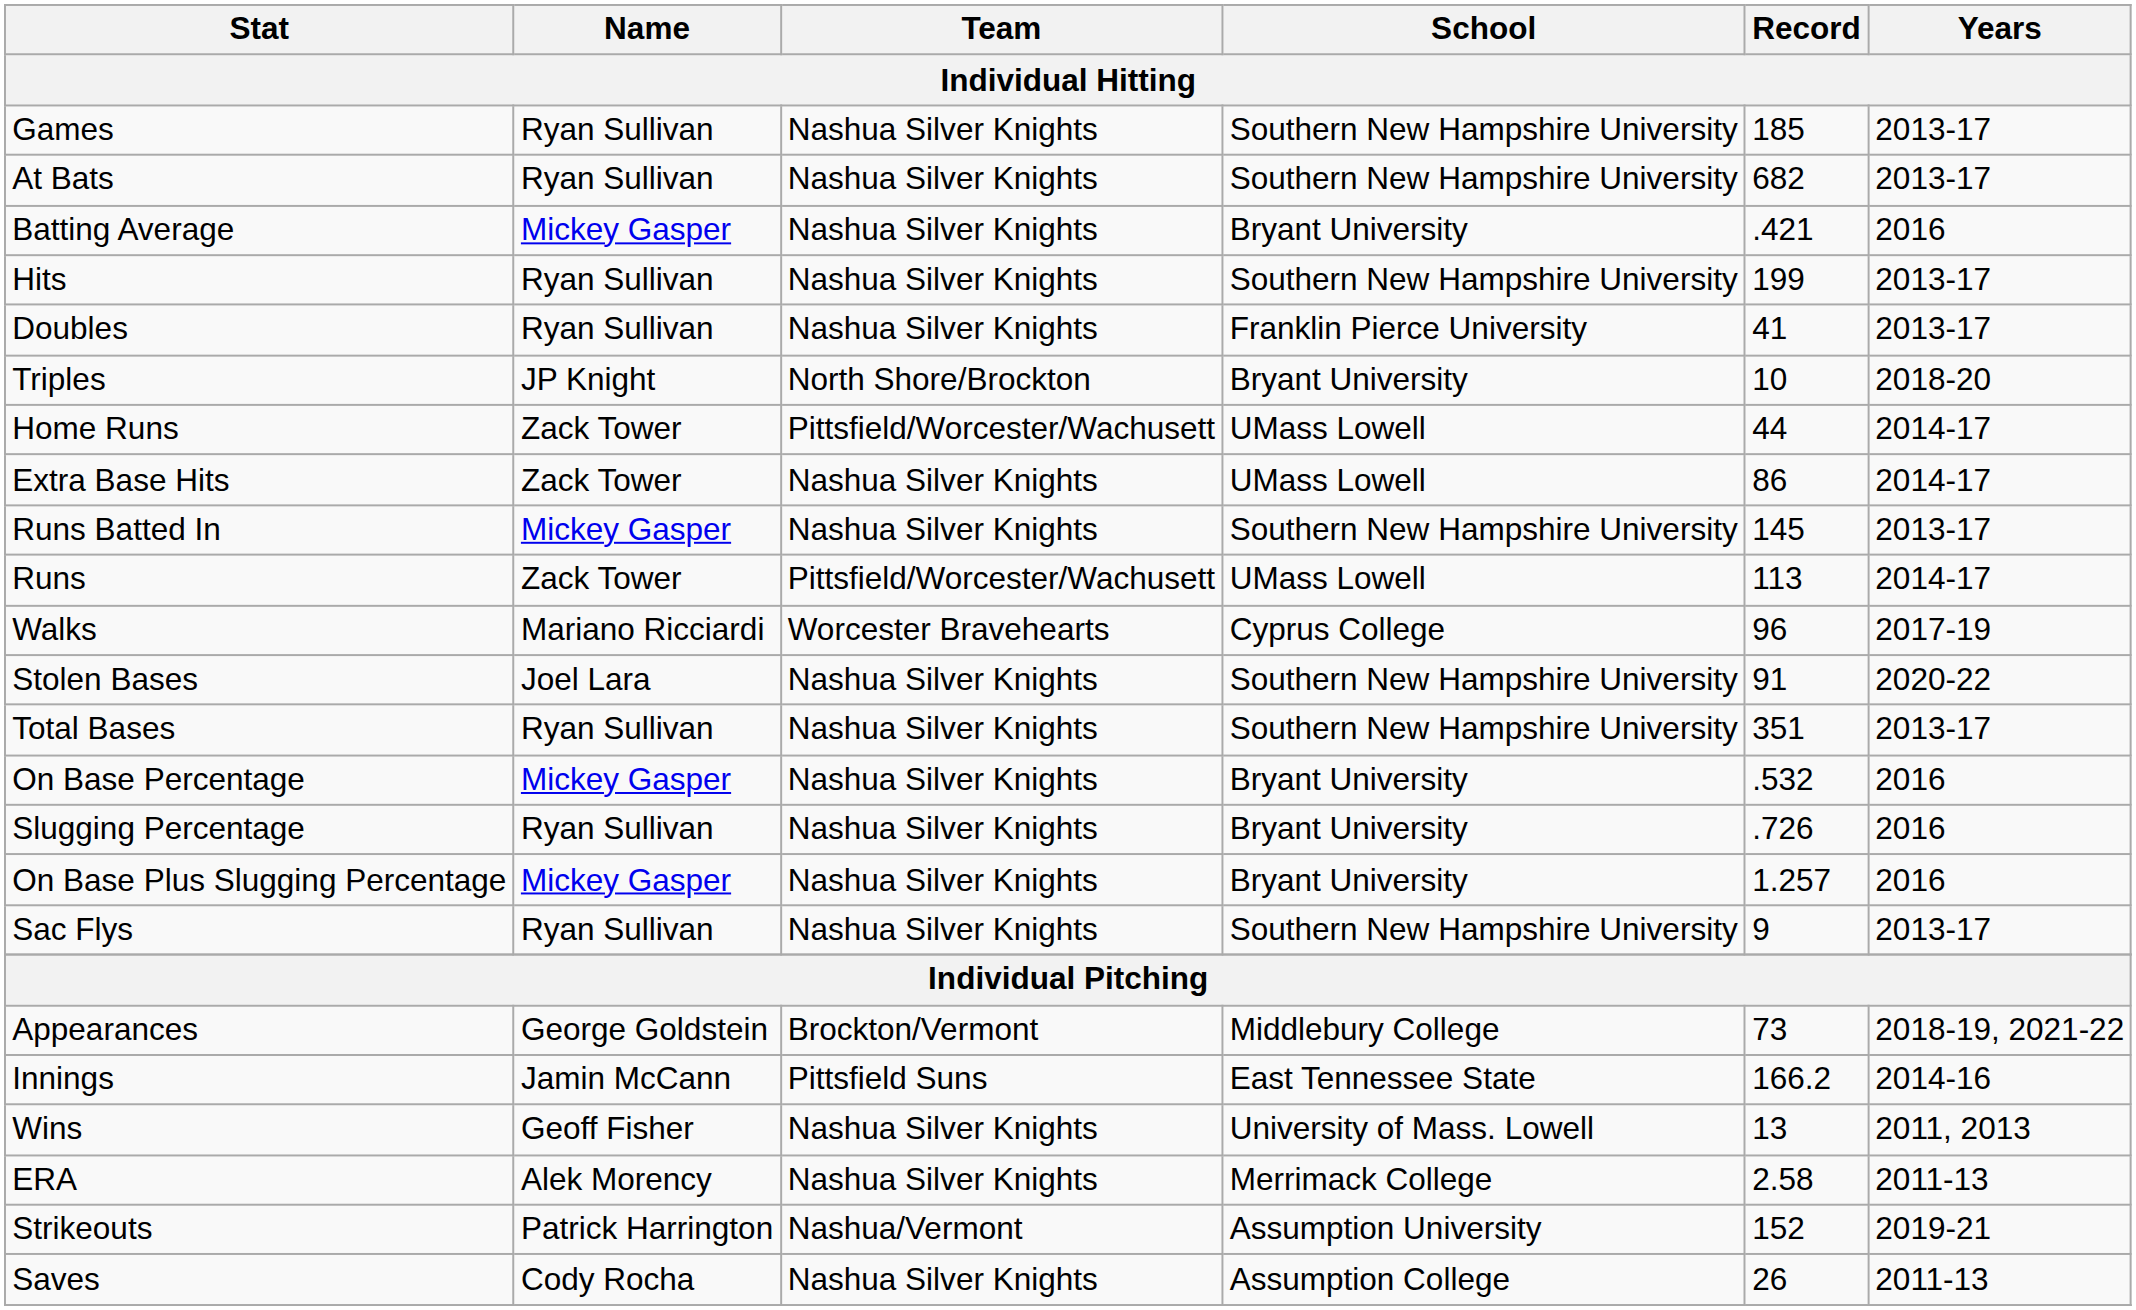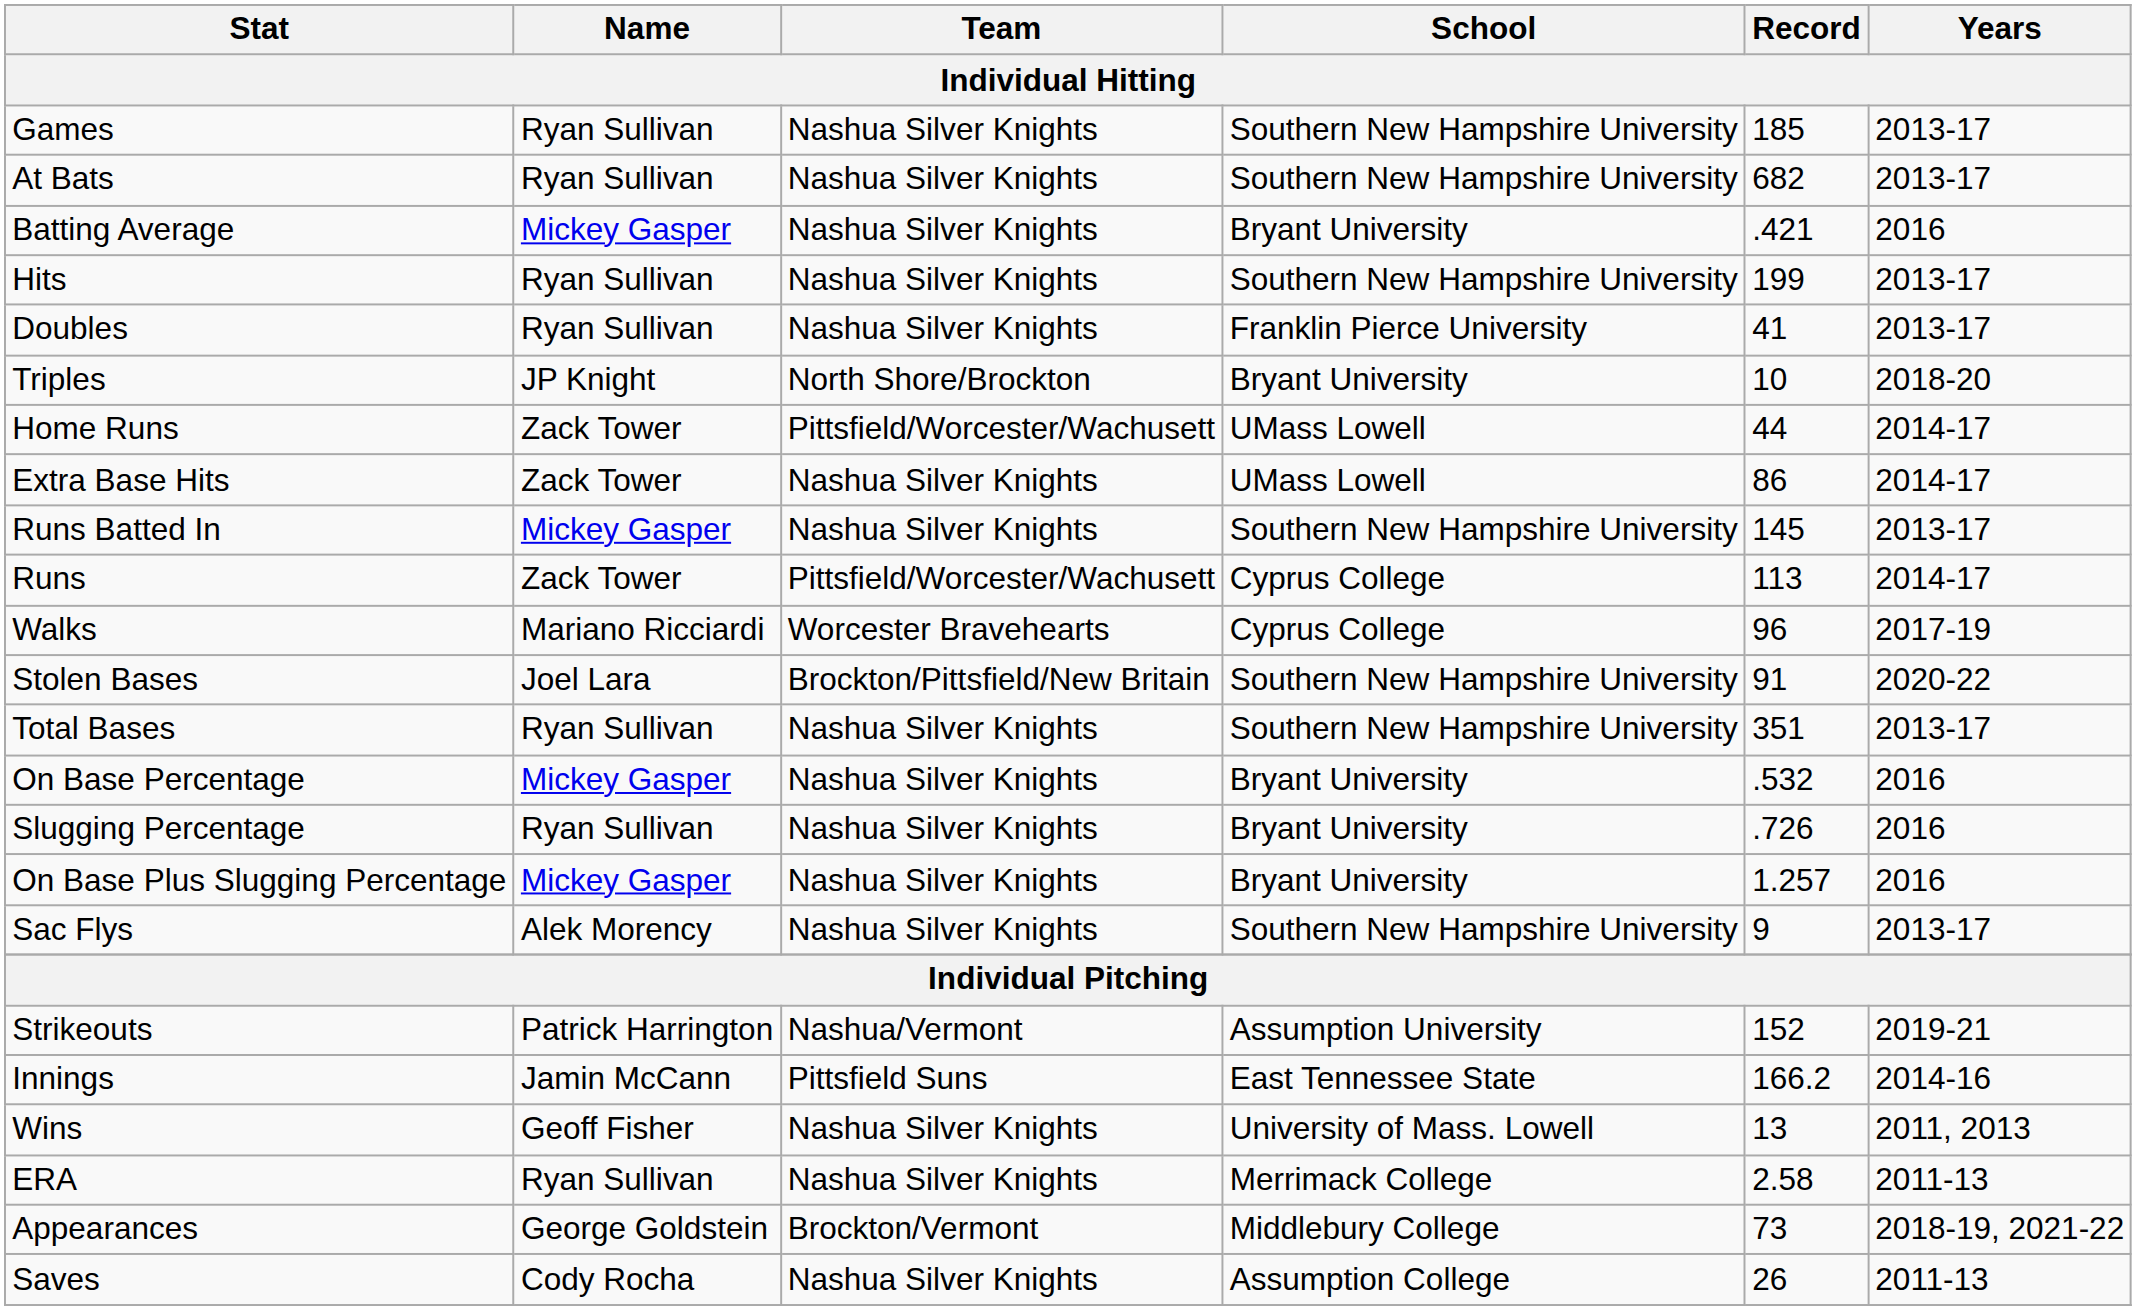Runs | School: UMass Lowell -> Cyprus College
Stolen Bases | Team: Nashua Silver Knights -> Brockton/Pittsfield/New Britain
Sac Flys | Name: Ryan Sullivan -> Alek Morency
rows swapped: Appearances <-> Strikeouts
ERA | Name: Alek Morency -> Ryan Sullivan
